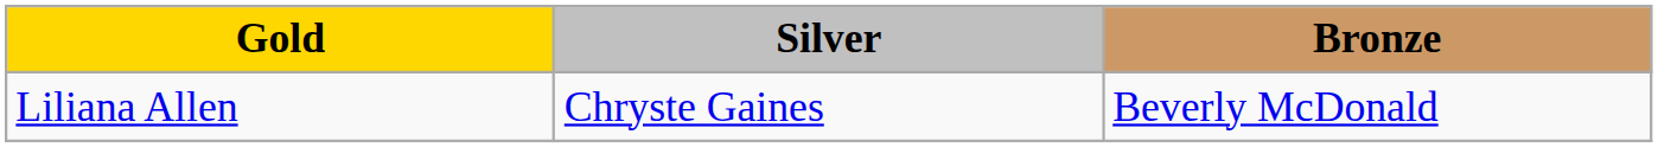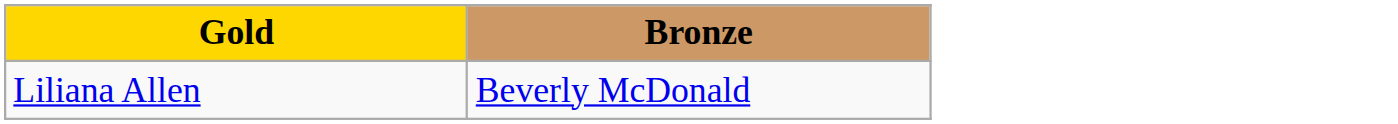- column: Silver | Chryste Gaines
